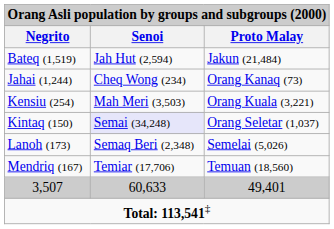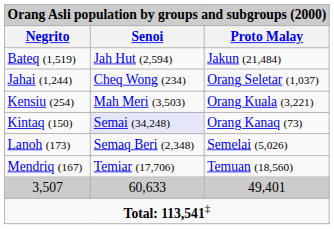Jahai (1,244) | Proto Malay: Orang Kanaq (73) -> Orang Seletar (1,037)
Kintaq (150) | Proto Malay: Orang Seletar (1,037) -> Orang Kanaq (73)
